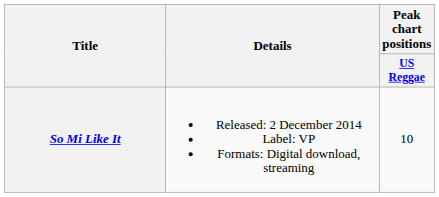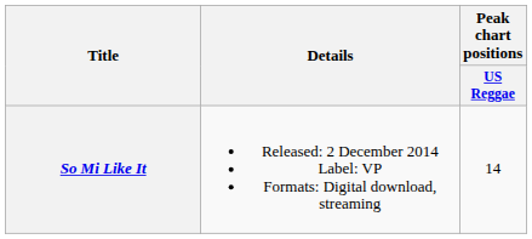So Mi Like It | Peak chart positions / US Reggae: 10 -> 14
